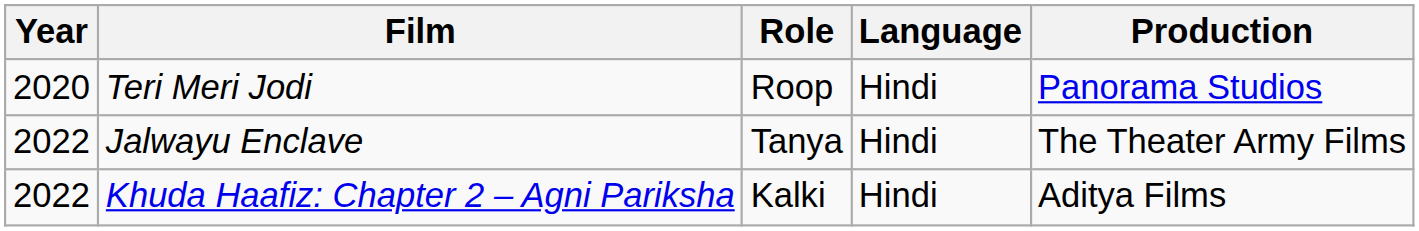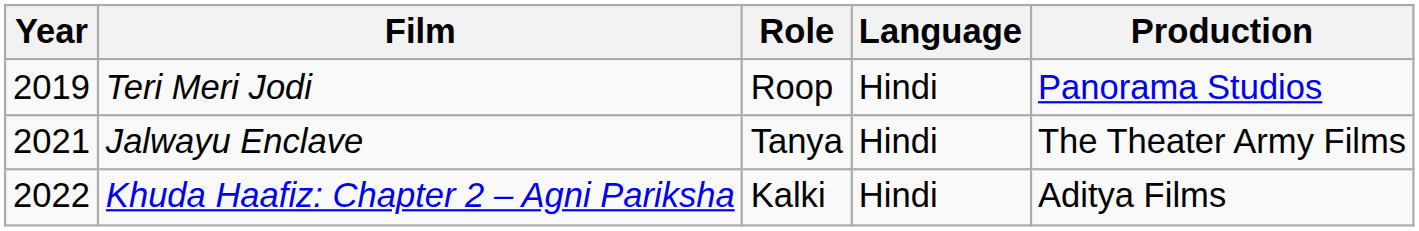Teri Meri Jodi | Year: 2020 -> 2019
Jalwayu Enclave | Year: 2022 -> 2021
